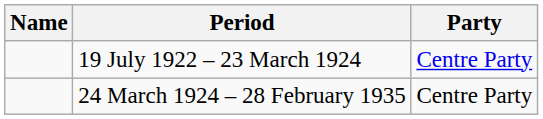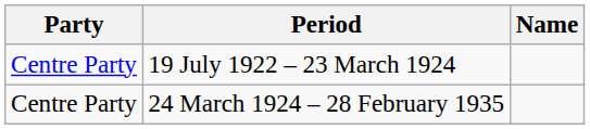columns swapped: Name <-> Party
